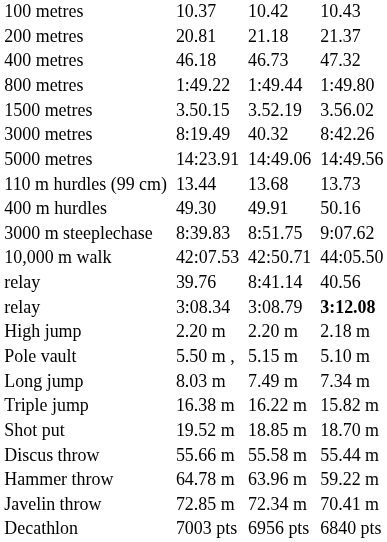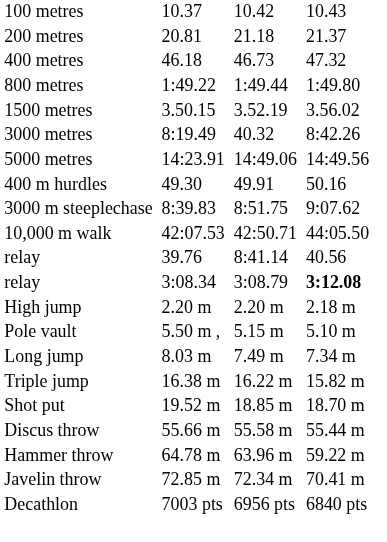- row: 110 m hurdles (99 cm) | 13.44 | 13.68 | 13.73
